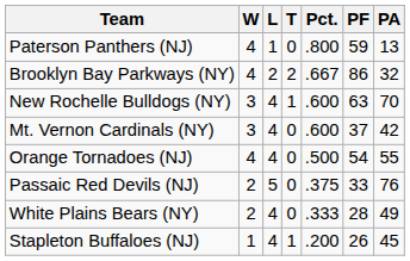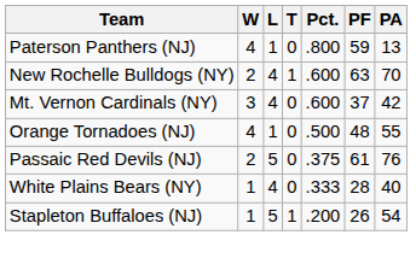- row: Brooklyn Bay Parkways (NY) | 4 | 2 | 2 | .667 | 86 | 32
New Rochelle Bulldogs (NY) | W: 3 -> 2
Orange Tornadoes (NJ) | L: 4 -> 1
Orange Tornadoes (NJ) | PF: 54 -> 48
Passaic Red Devils (NJ) | PF: 33 -> 61
White Plains Bears (NY) | W: 2 -> 1
White Plains Bears (NY) | PA: 49 -> 40
Stapleton Buffaloes (NJ) | L: 4 -> 5
Stapleton Buffaloes (NJ) | PA: 45 -> 54
